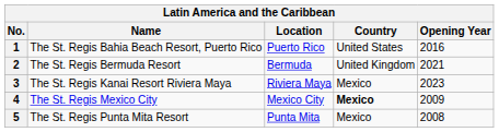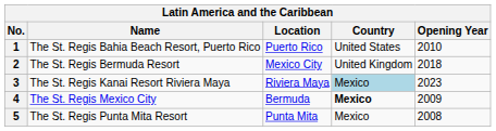1 | Opening Year: 2016 -> 2010
2 | Location: Bermuda -> Mexico City
2 | Opening Year: 2021 -> 2018
3 | Country: no background -> lightblue background
4 | Location: Mexico City -> Bermuda
